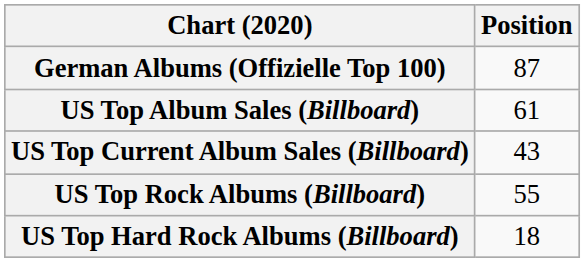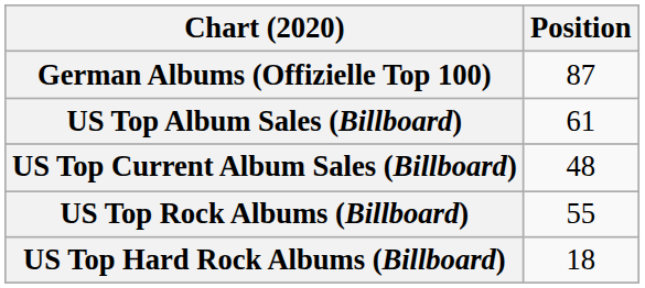US Top Current Album Sales (Billboard) | Position: 43 -> 48
